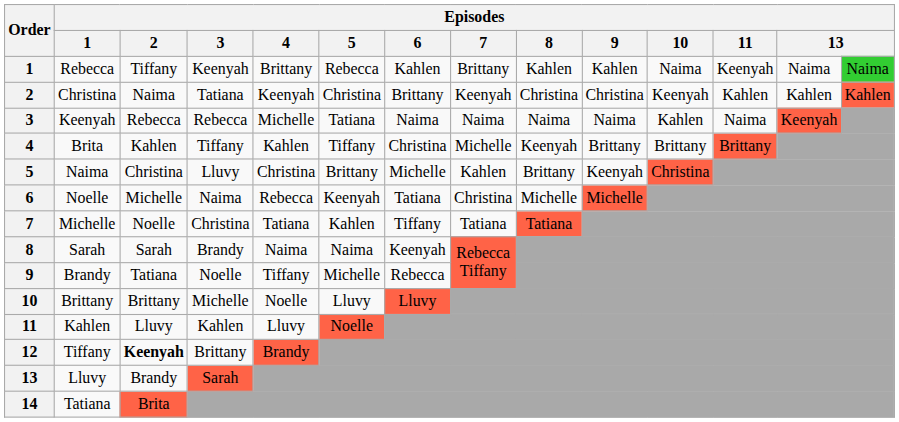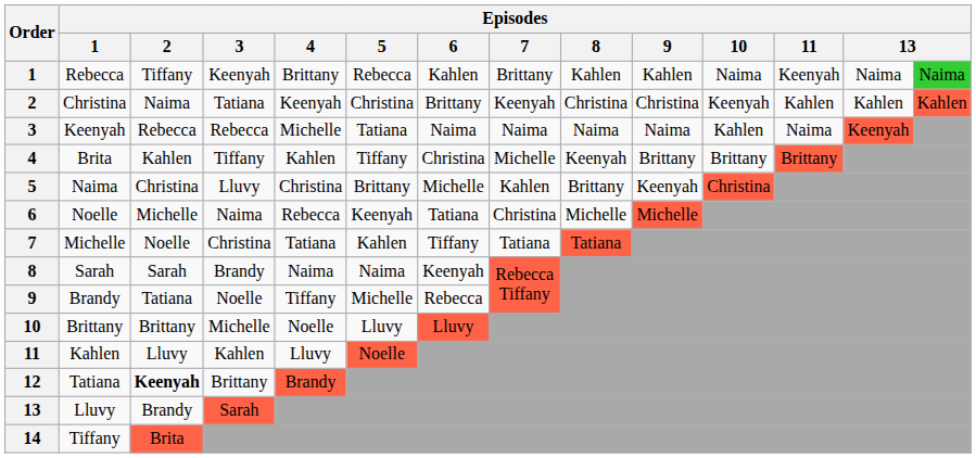12 | Episodes / 1: Tiffany -> Tatiana
14 | Episodes / 1: Tatiana -> Tiffany
